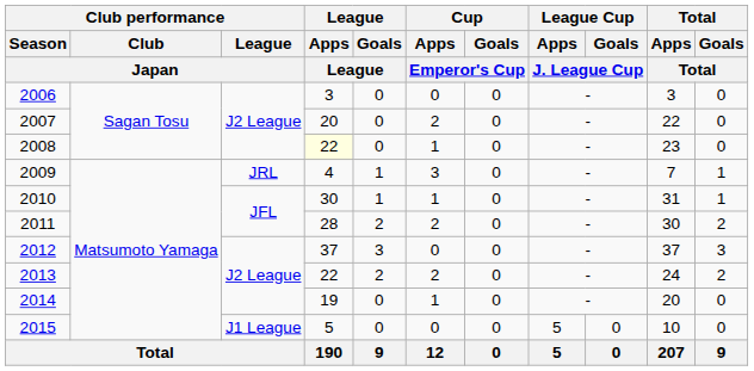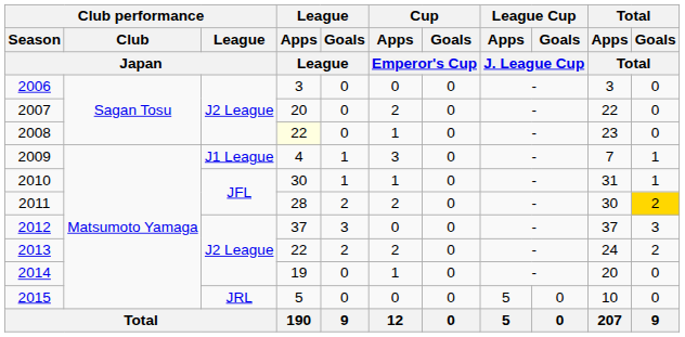2009 | Club performance / League / Japan: JRL -> J1 League
2011 | Total / Goals / Total: no background -> gold background
2015 | Club performance / League / Japan: J1 League -> JRL
